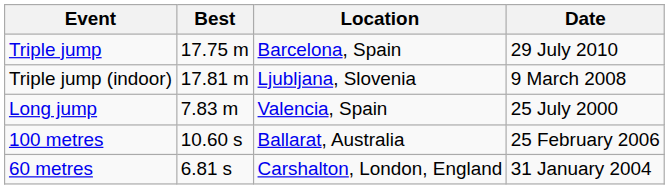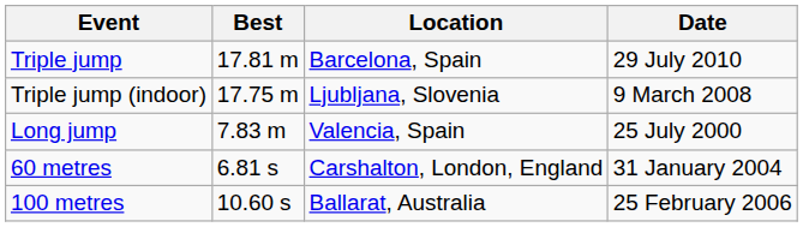Triple jump | Best: 17.75 m -> 17.81 m
Triple jump (indoor) | Best: 17.81 m -> 17.75 m
rows swapped: 60 metres <-> 100 metres
